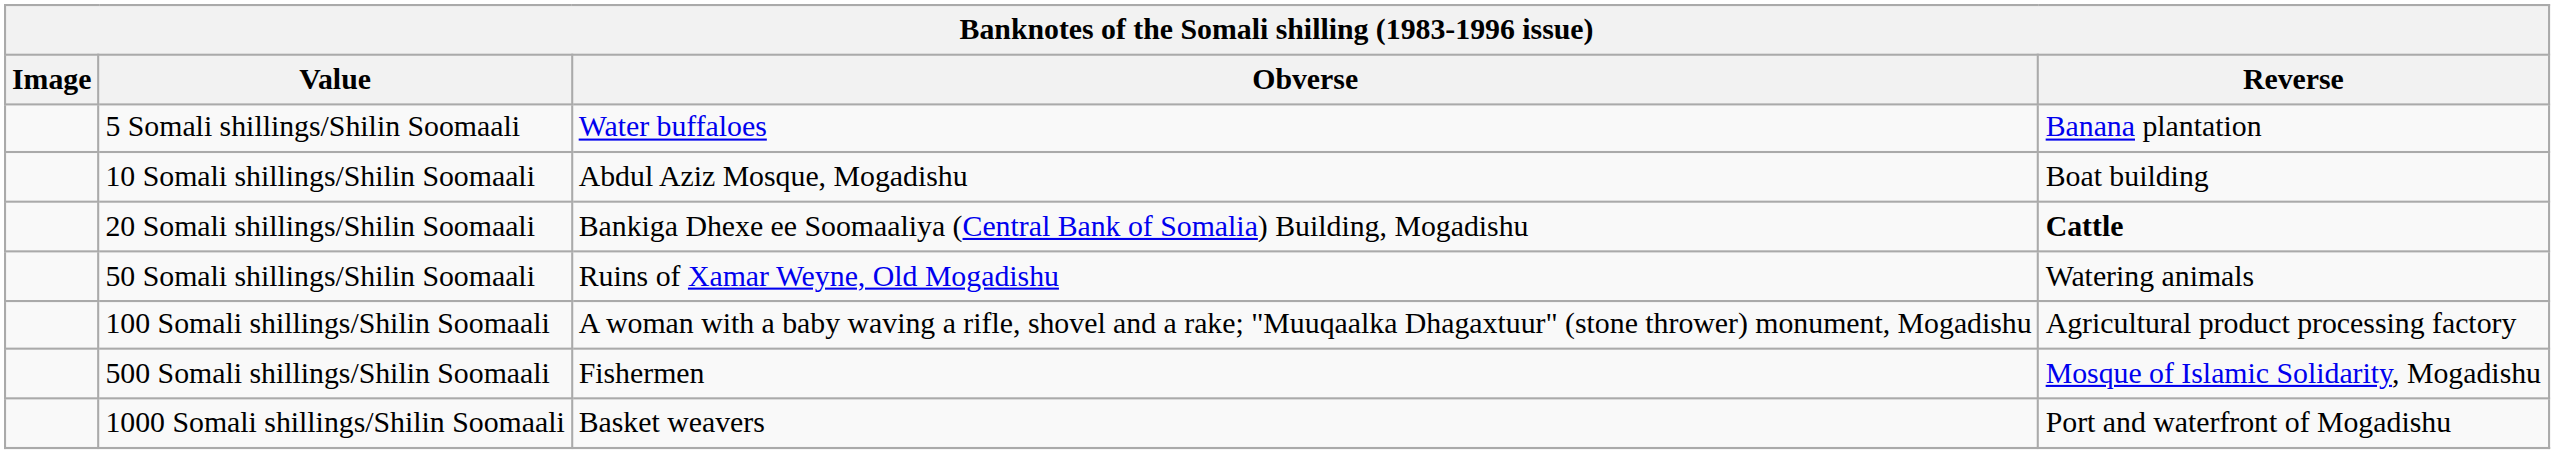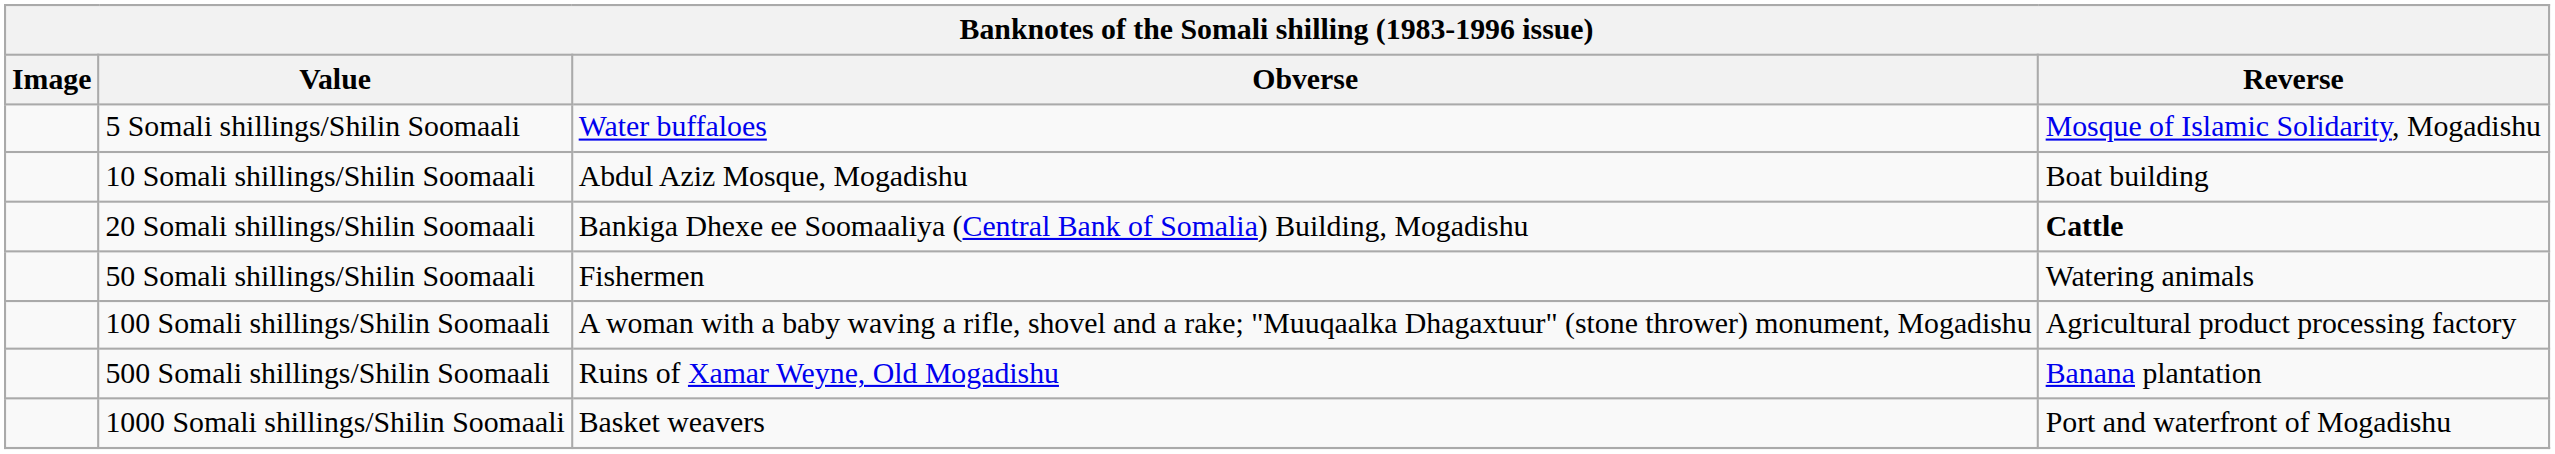5 Somali shillings/Shilin Soomaali | Reverse: Banana plantation -> Mosque of Islamic Solidarity, Mogadishu
50 Somali shillings/Shilin Soomaali | Obverse: Ruins of Xamar Weyne, Old Mogadishu -> Fishermen
500 Somali shillings/Shilin Soomaali | Obverse: Fishermen -> Ruins of Xamar Weyne, Old Mogadishu
500 Somali shillings/Shilin Soomaali | Reverse: Mosque of Islamic Solidarity, Mogadishu -> Banana plantation
